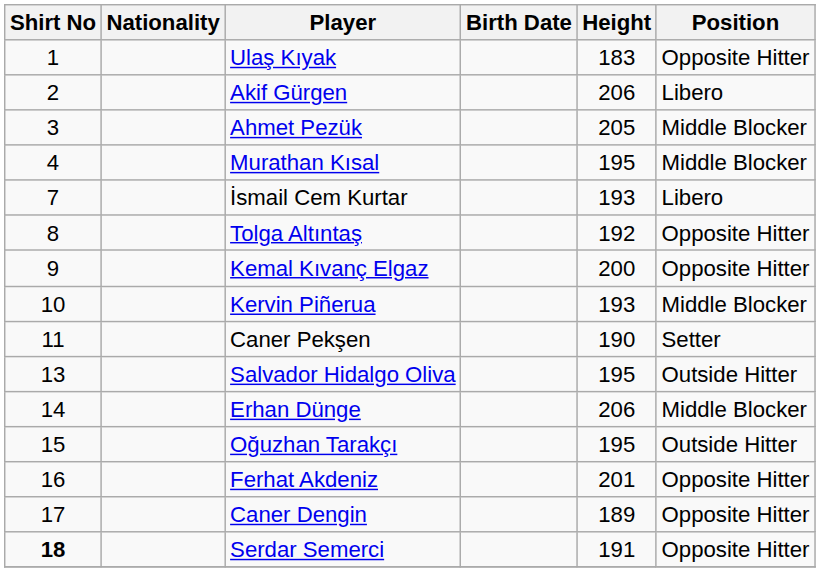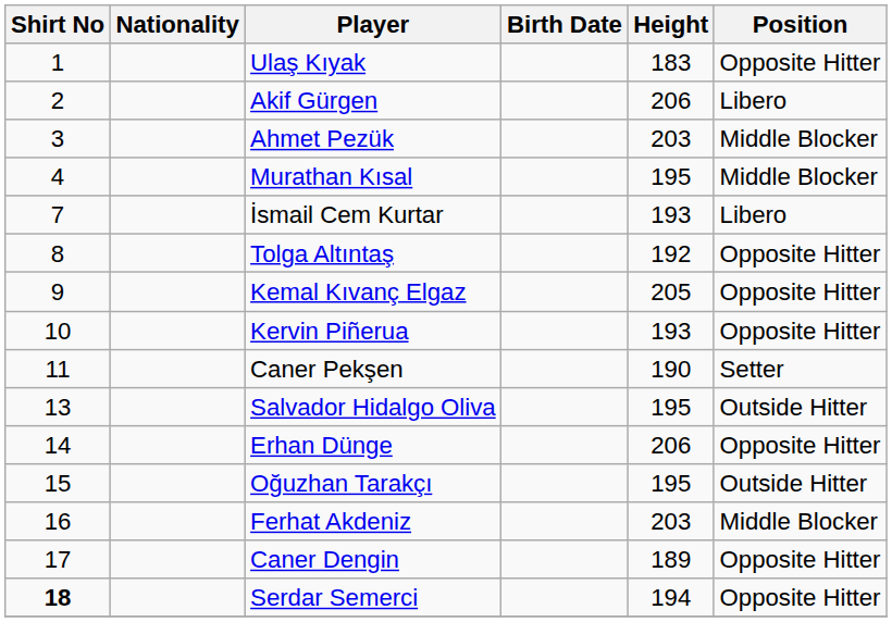Ahmet Pezük | Height: 205 -> 203
Kemal Kıvanç Elgaz | Height: 200 -> 205
Kervin Piñerua | Position: Middle Blocker -> Opposite Hitter
Erhan Dünge | Position: Middle Blocker -> Opposite Hitter
Ferhat Akdeniz | Height: 201 -> 203
Ferhat Akdeniz | Position: Opposite Hitter -> Middle Blocker
Serdar Semerci | Height: 191 -> 194
